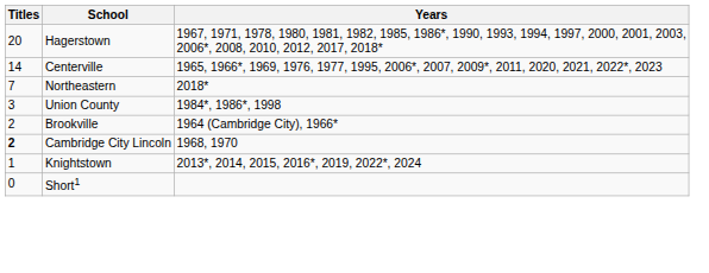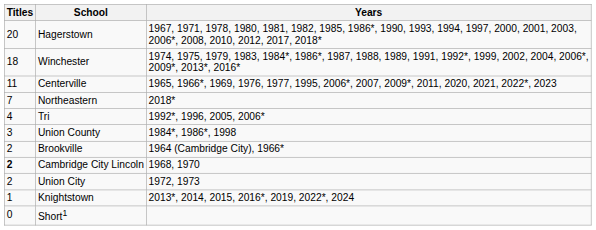+ row: 18 | Winchester | 1974, 1975, 1979, 1983, 1984*, 1986*, 1987, 1988, 1989, 1991, 1992*, 1999, 2002, 2004, 2006*, 2009*, 2013*, 2016*
Centerville | Titles: 14 -> 11
+ row: 4 | Tri | 1992*, 1996, 2005, 2006*
+ row: 2 | Union City | 1972, 1973
